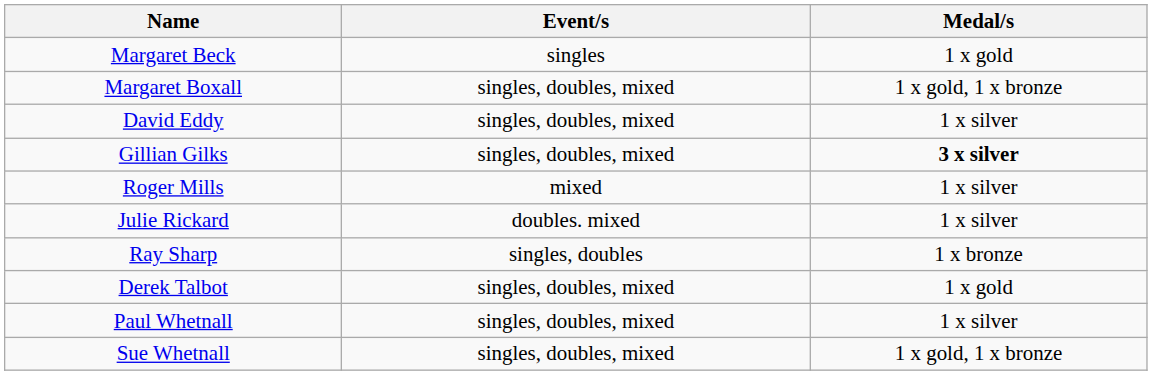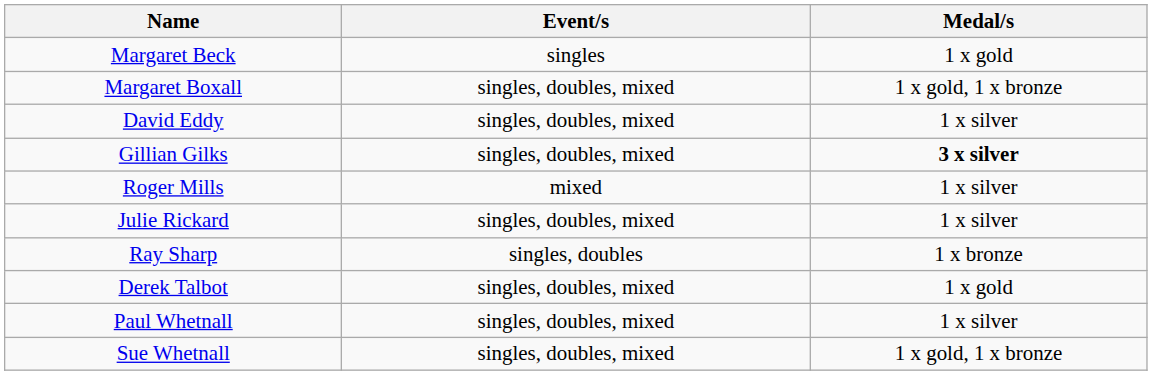Julie Rickard | Event/s: doubles. mixed -> singles, doubles, mixed
